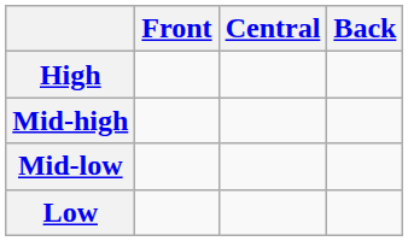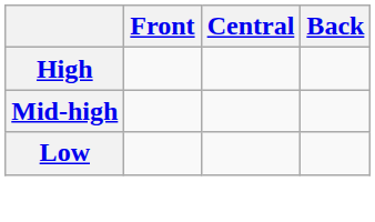- row: Mid-low
